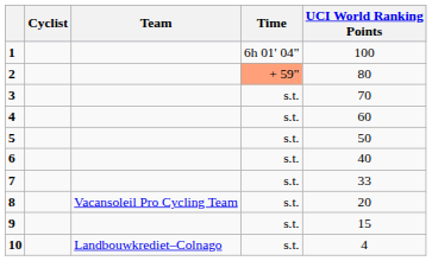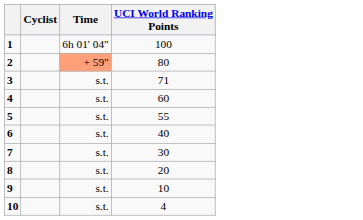- column: Team | Vacansoleil Pro Cycling Team | Landbouwkrediet–Colnago
3 | UCI World Ranking Points: 70 -> 71
5 | UCI World Ranking Points: 50 -> 55
7 | UCI World Ranking Points: 33 -> 30
9 | UCI World Ranking Points: 15 -> 10
